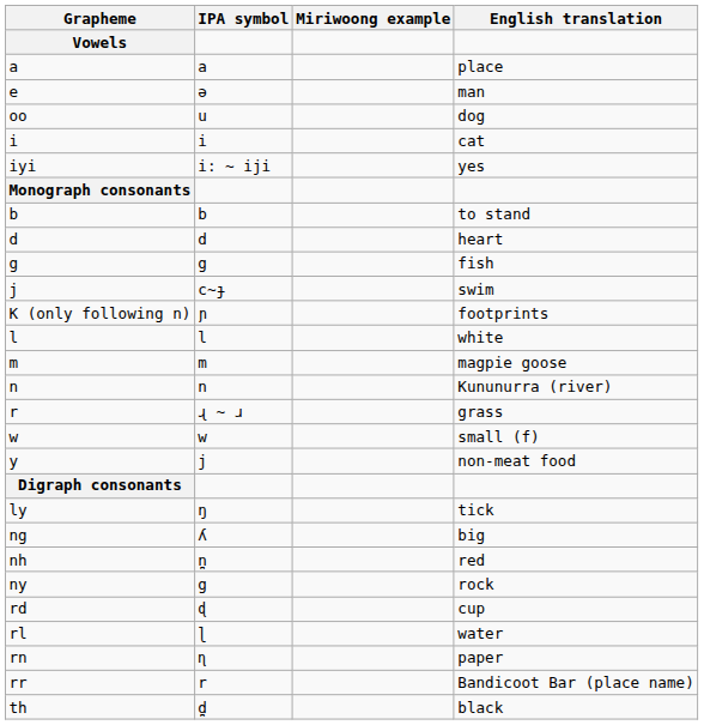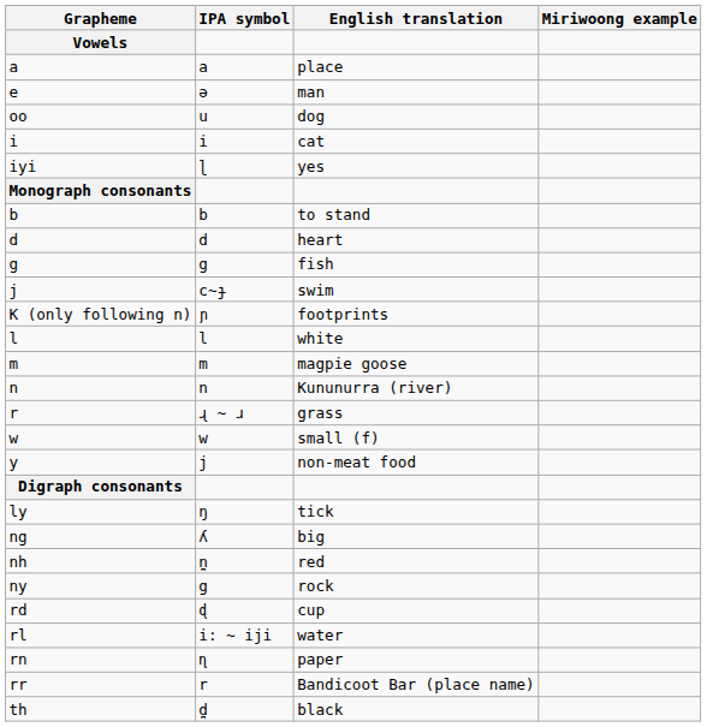columns swapped: Miriwoong example <-> English translation
iyi | IPA symbol: i: ~ iji -> ɭ
rl | IPA symbol: ɭ -> i: ~ iji
